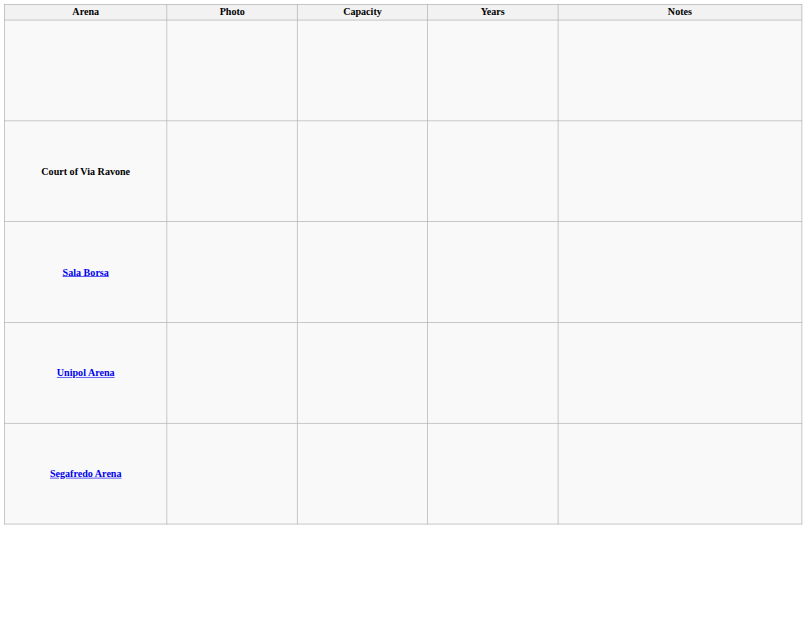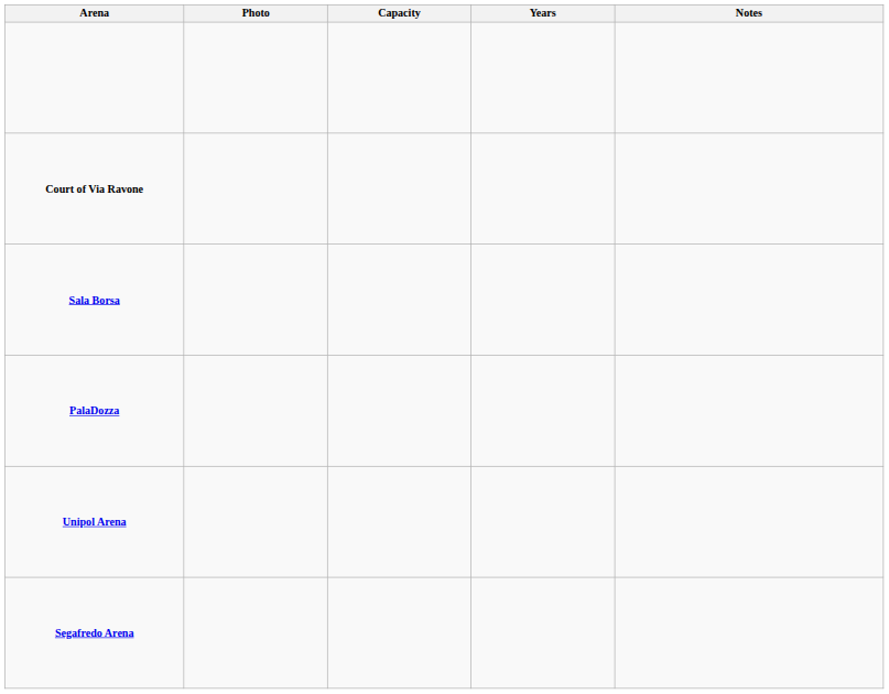+ row: PalaDozza
